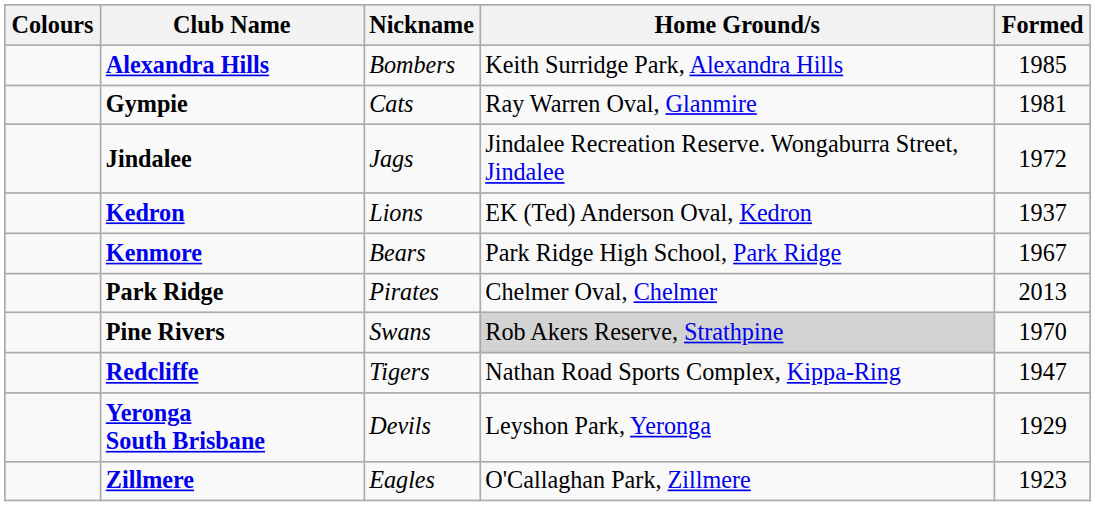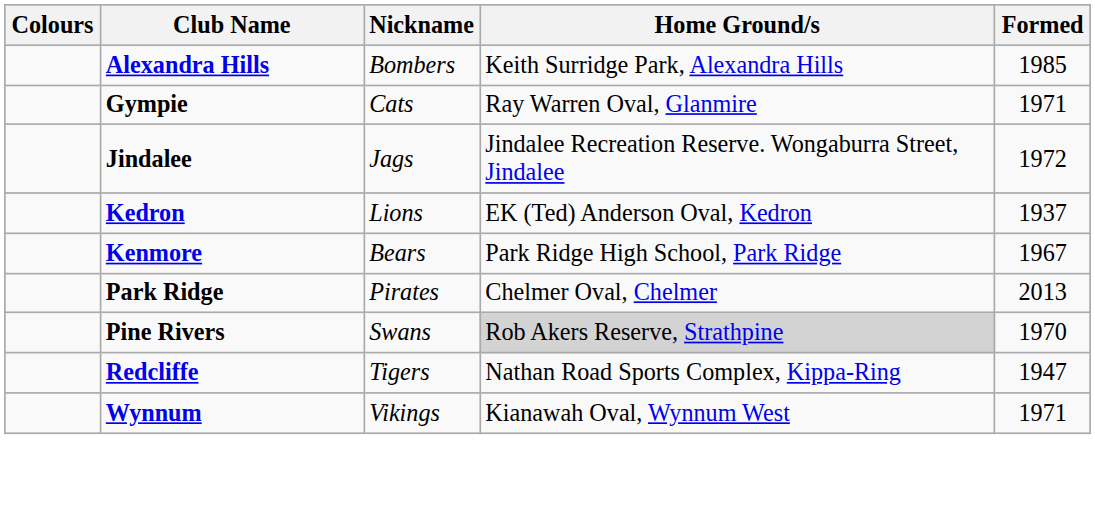Gympie | Formed: 1981 -> 1971
+ row: Wynnum | Vikings | Kianawah Oval, Wynnum West | 1971
- row: Yeronga South Brisbane | Devils | Leyshon Park, Yeronga | 1929
- row: Zillmere | Eagles | O'Callaghan Park, Zillmere | 1923
